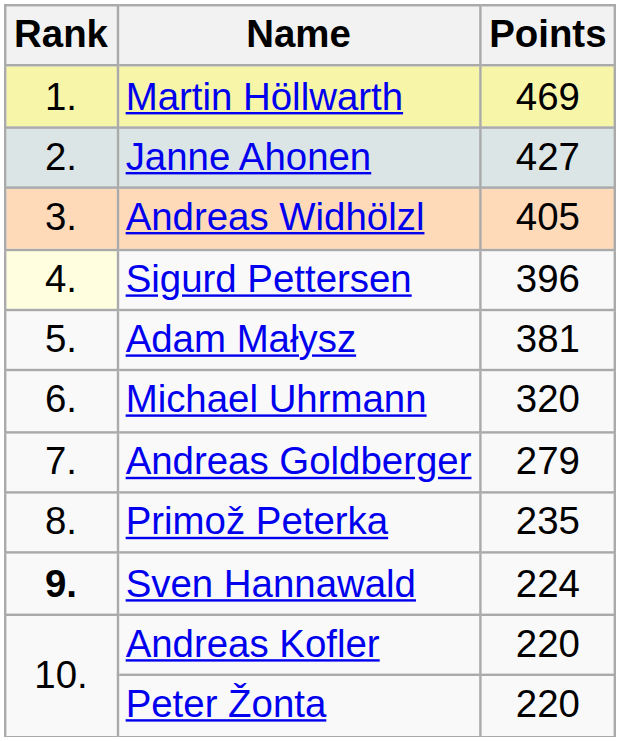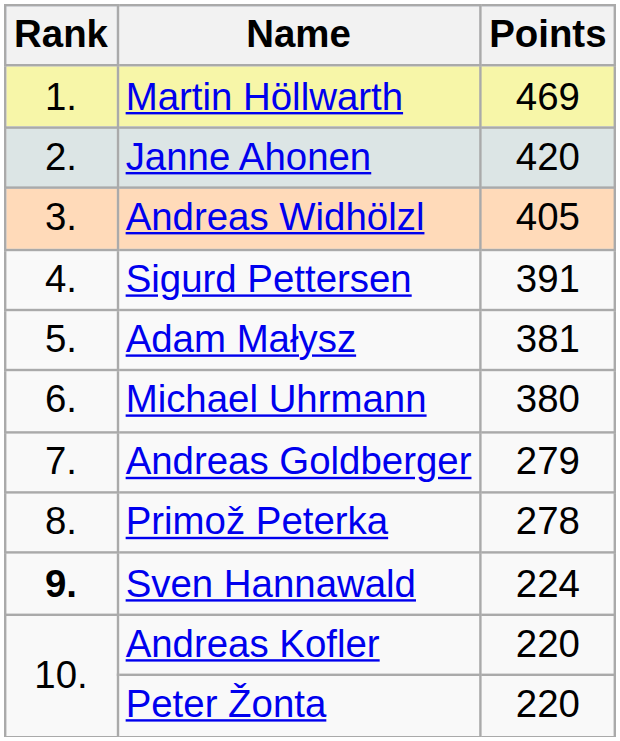Janne Ahonen | Points: 427 -> 420
Sigurd Pettersen | Rank: lightyellow background -> no background
Sigurd Pettersen | Points: 396 -> 391
Michael Uhrmann | Points: 320 -> 380
Primož Peterka | Points: 235 -> 278
